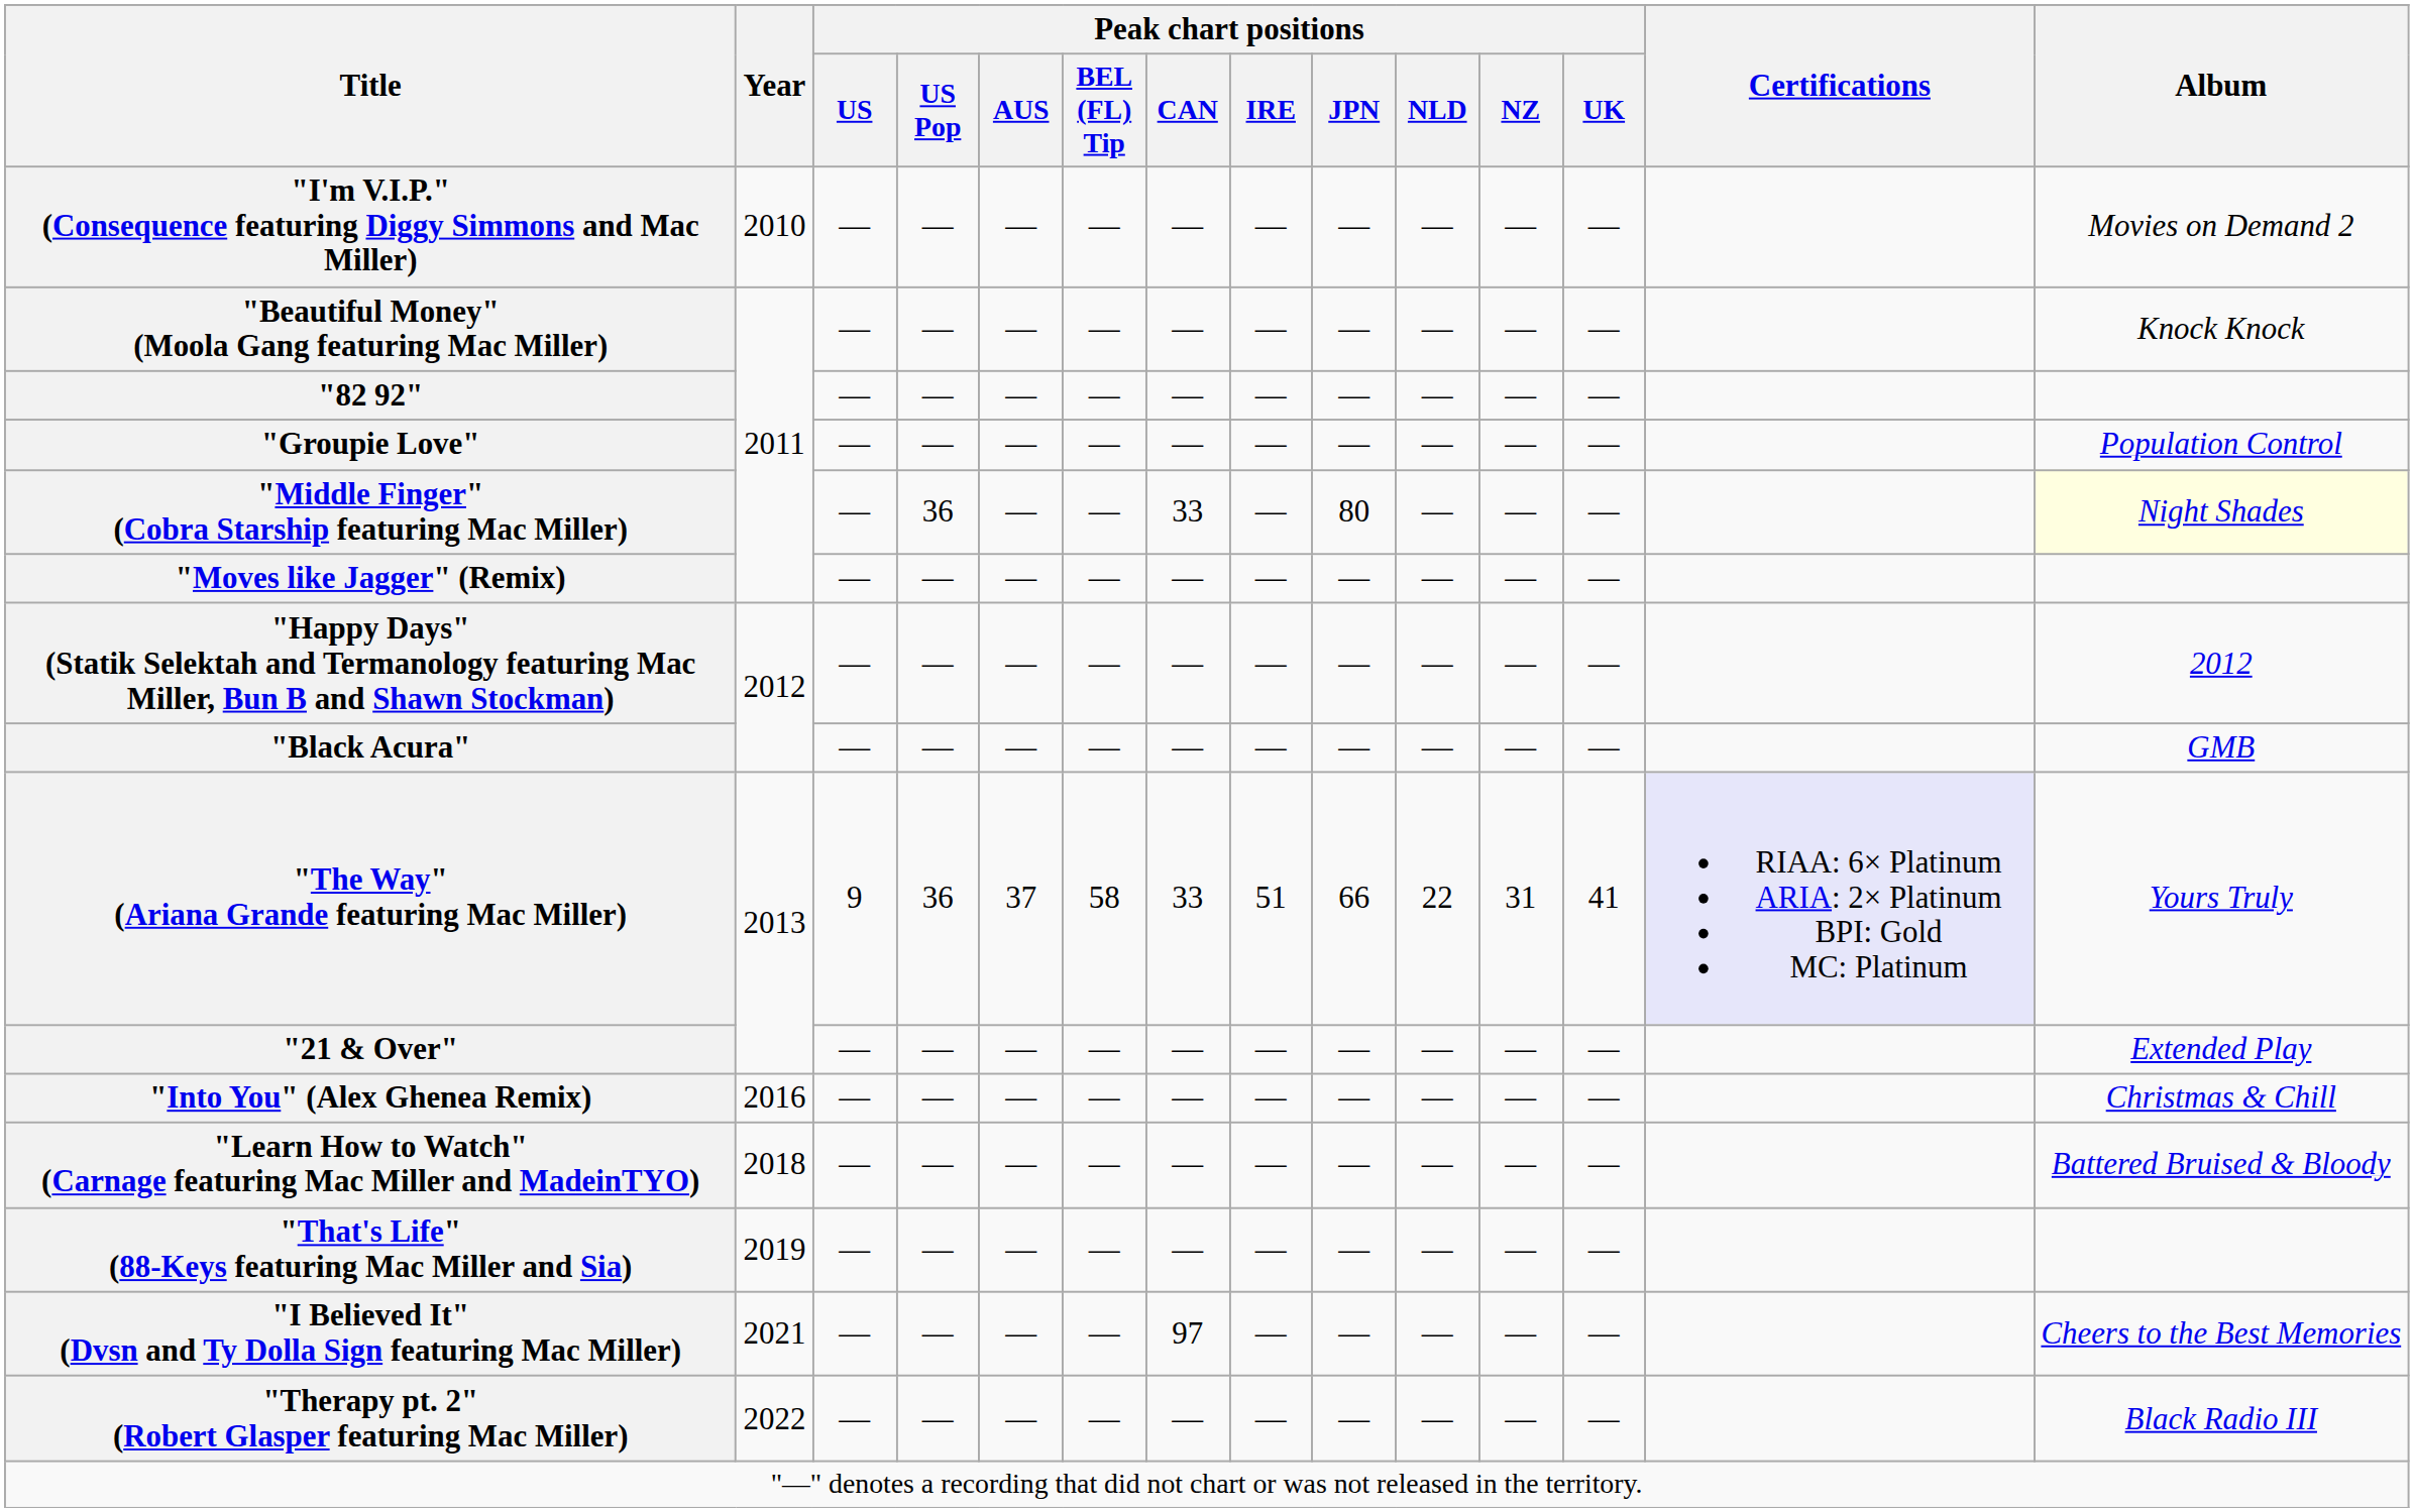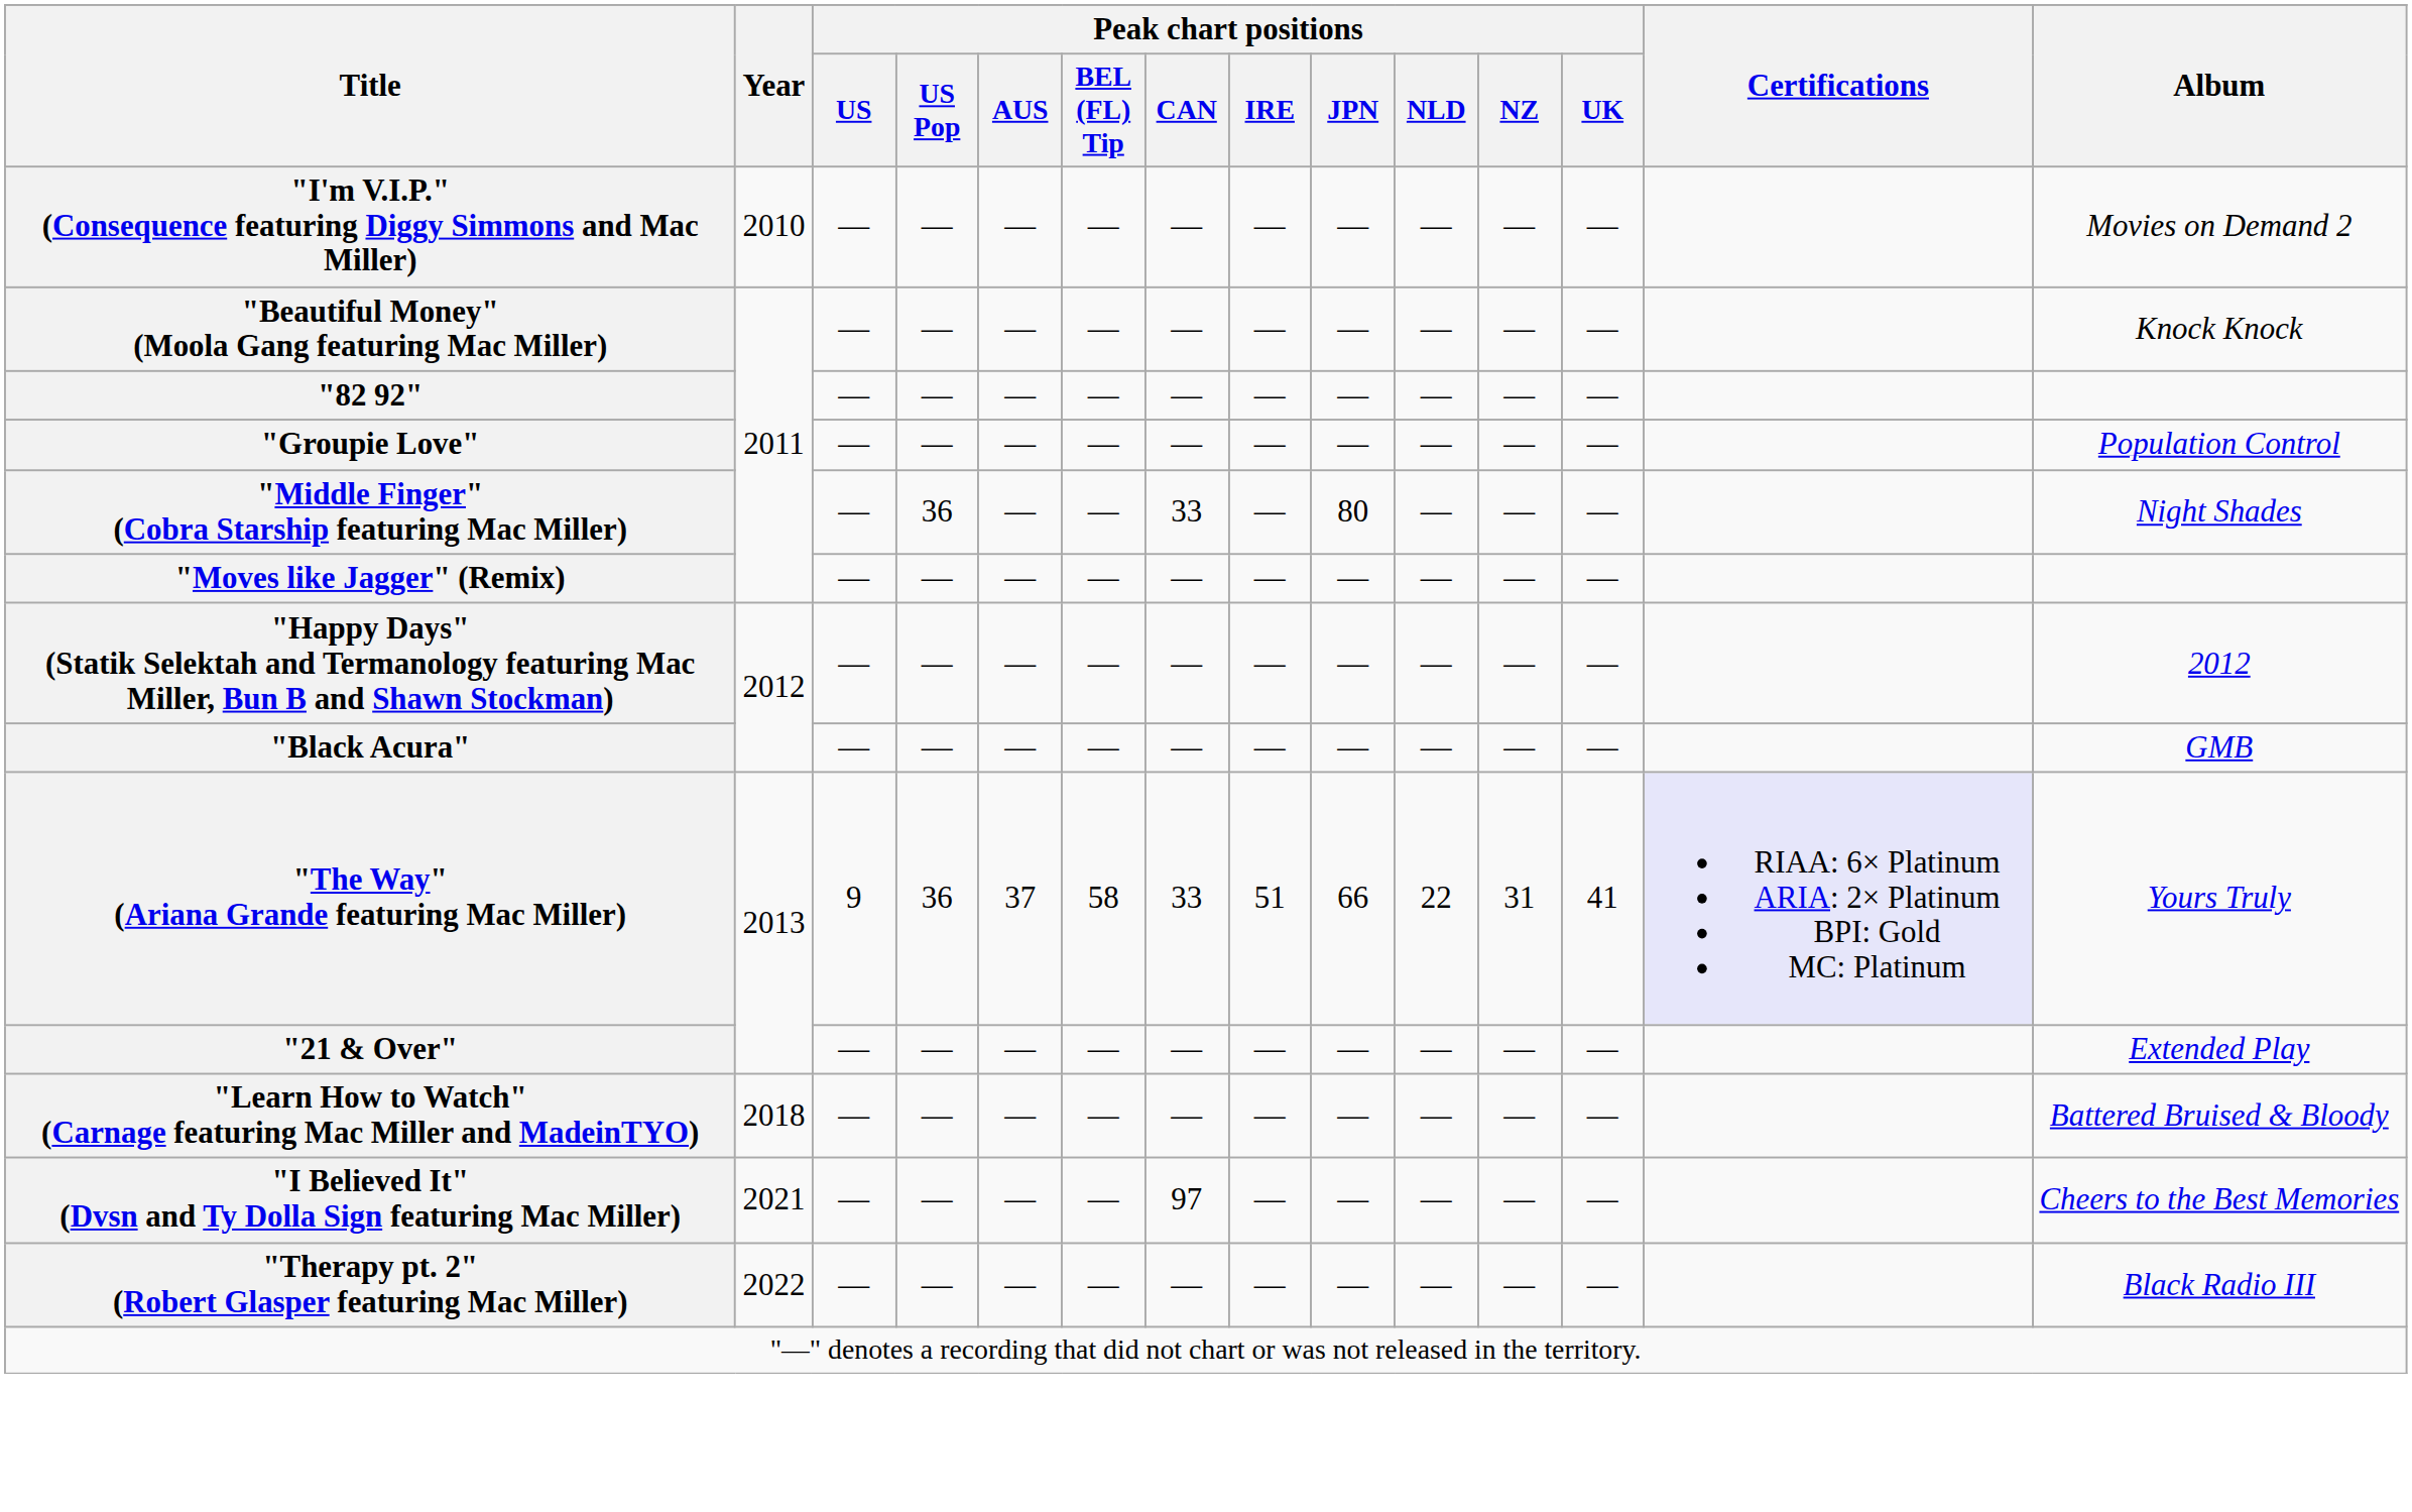"Middle Finger" (Cobra Starship featuring Mac Miller) | Album: lightyellow background -> no background
- row: "Into You" (Alex Ghenea Remix) | 2016 | — | — | — | — | — | — | — | — | — | — | Christmas & Chill
- row: "That's Life" (88-Keys featuring Mac Miller and Sia) | 2019 | — | — | — | — | — | — | — | — | — | —
